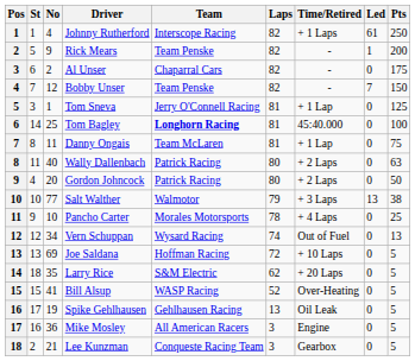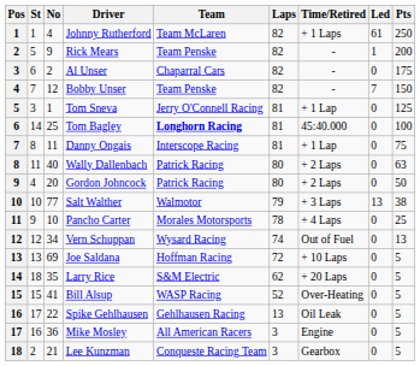Johnny Rutherford | Team: Interscope Racing -> Team McLaren
Danny Ongais | Team: Team McLaren -> Interscope Racing
Spike Gehlhausen | No: 19 -> 22
